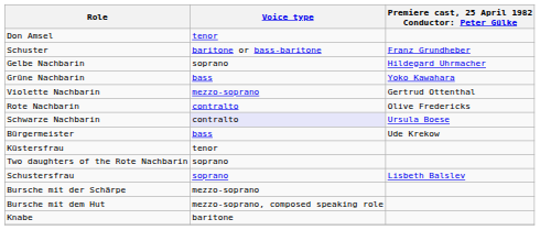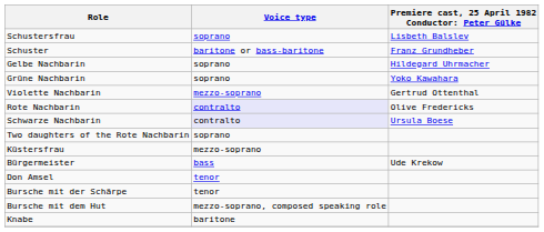rows swapped: Schustersfrau <-> Don Amsel
Grüne Nachbarin | Voice type: bass -> soprano
Rote Nachbarin | Voice type: no background -> lavender background
rows swapped: Two daughters of the Rote Nachbarin <-> Bürgermeister
Küstersfrau | Voice type: tenor -> mezzo-soprano
Bursche mit der Schärpe | Voice type: mezzo-soprano -> tenor
